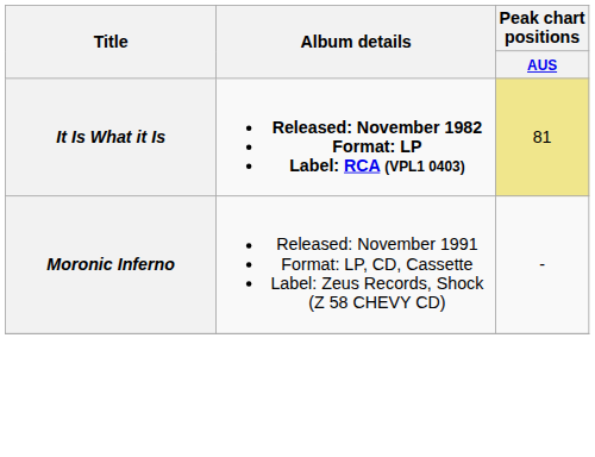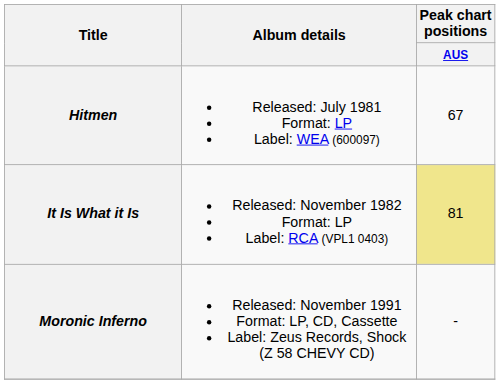+ row: Hitmen | Released: July 1981 Format: LP Label: WEA (600097) | 67
It Is What it Is | Album details: bold -> normal
